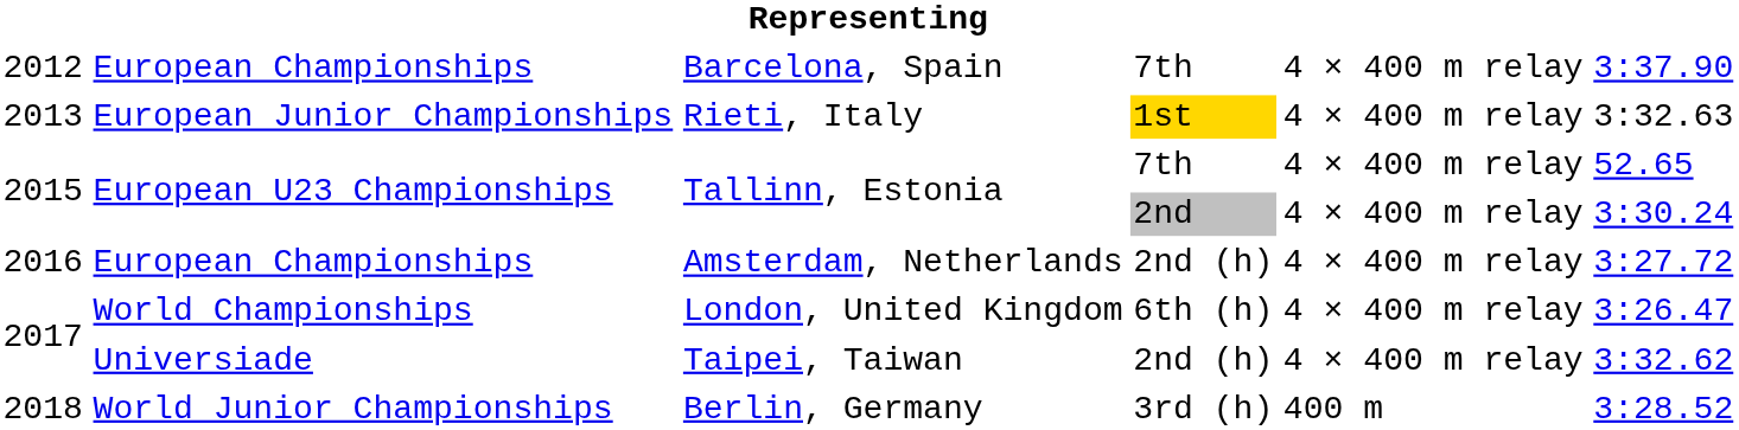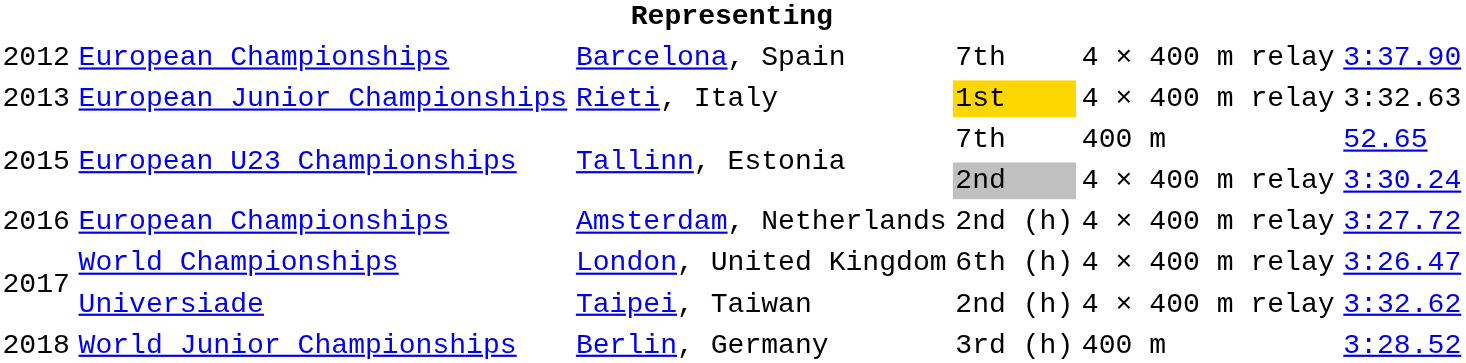Tallinn, Estonia / 7th | column 5: 4 × 400 m relay -> 400 m
